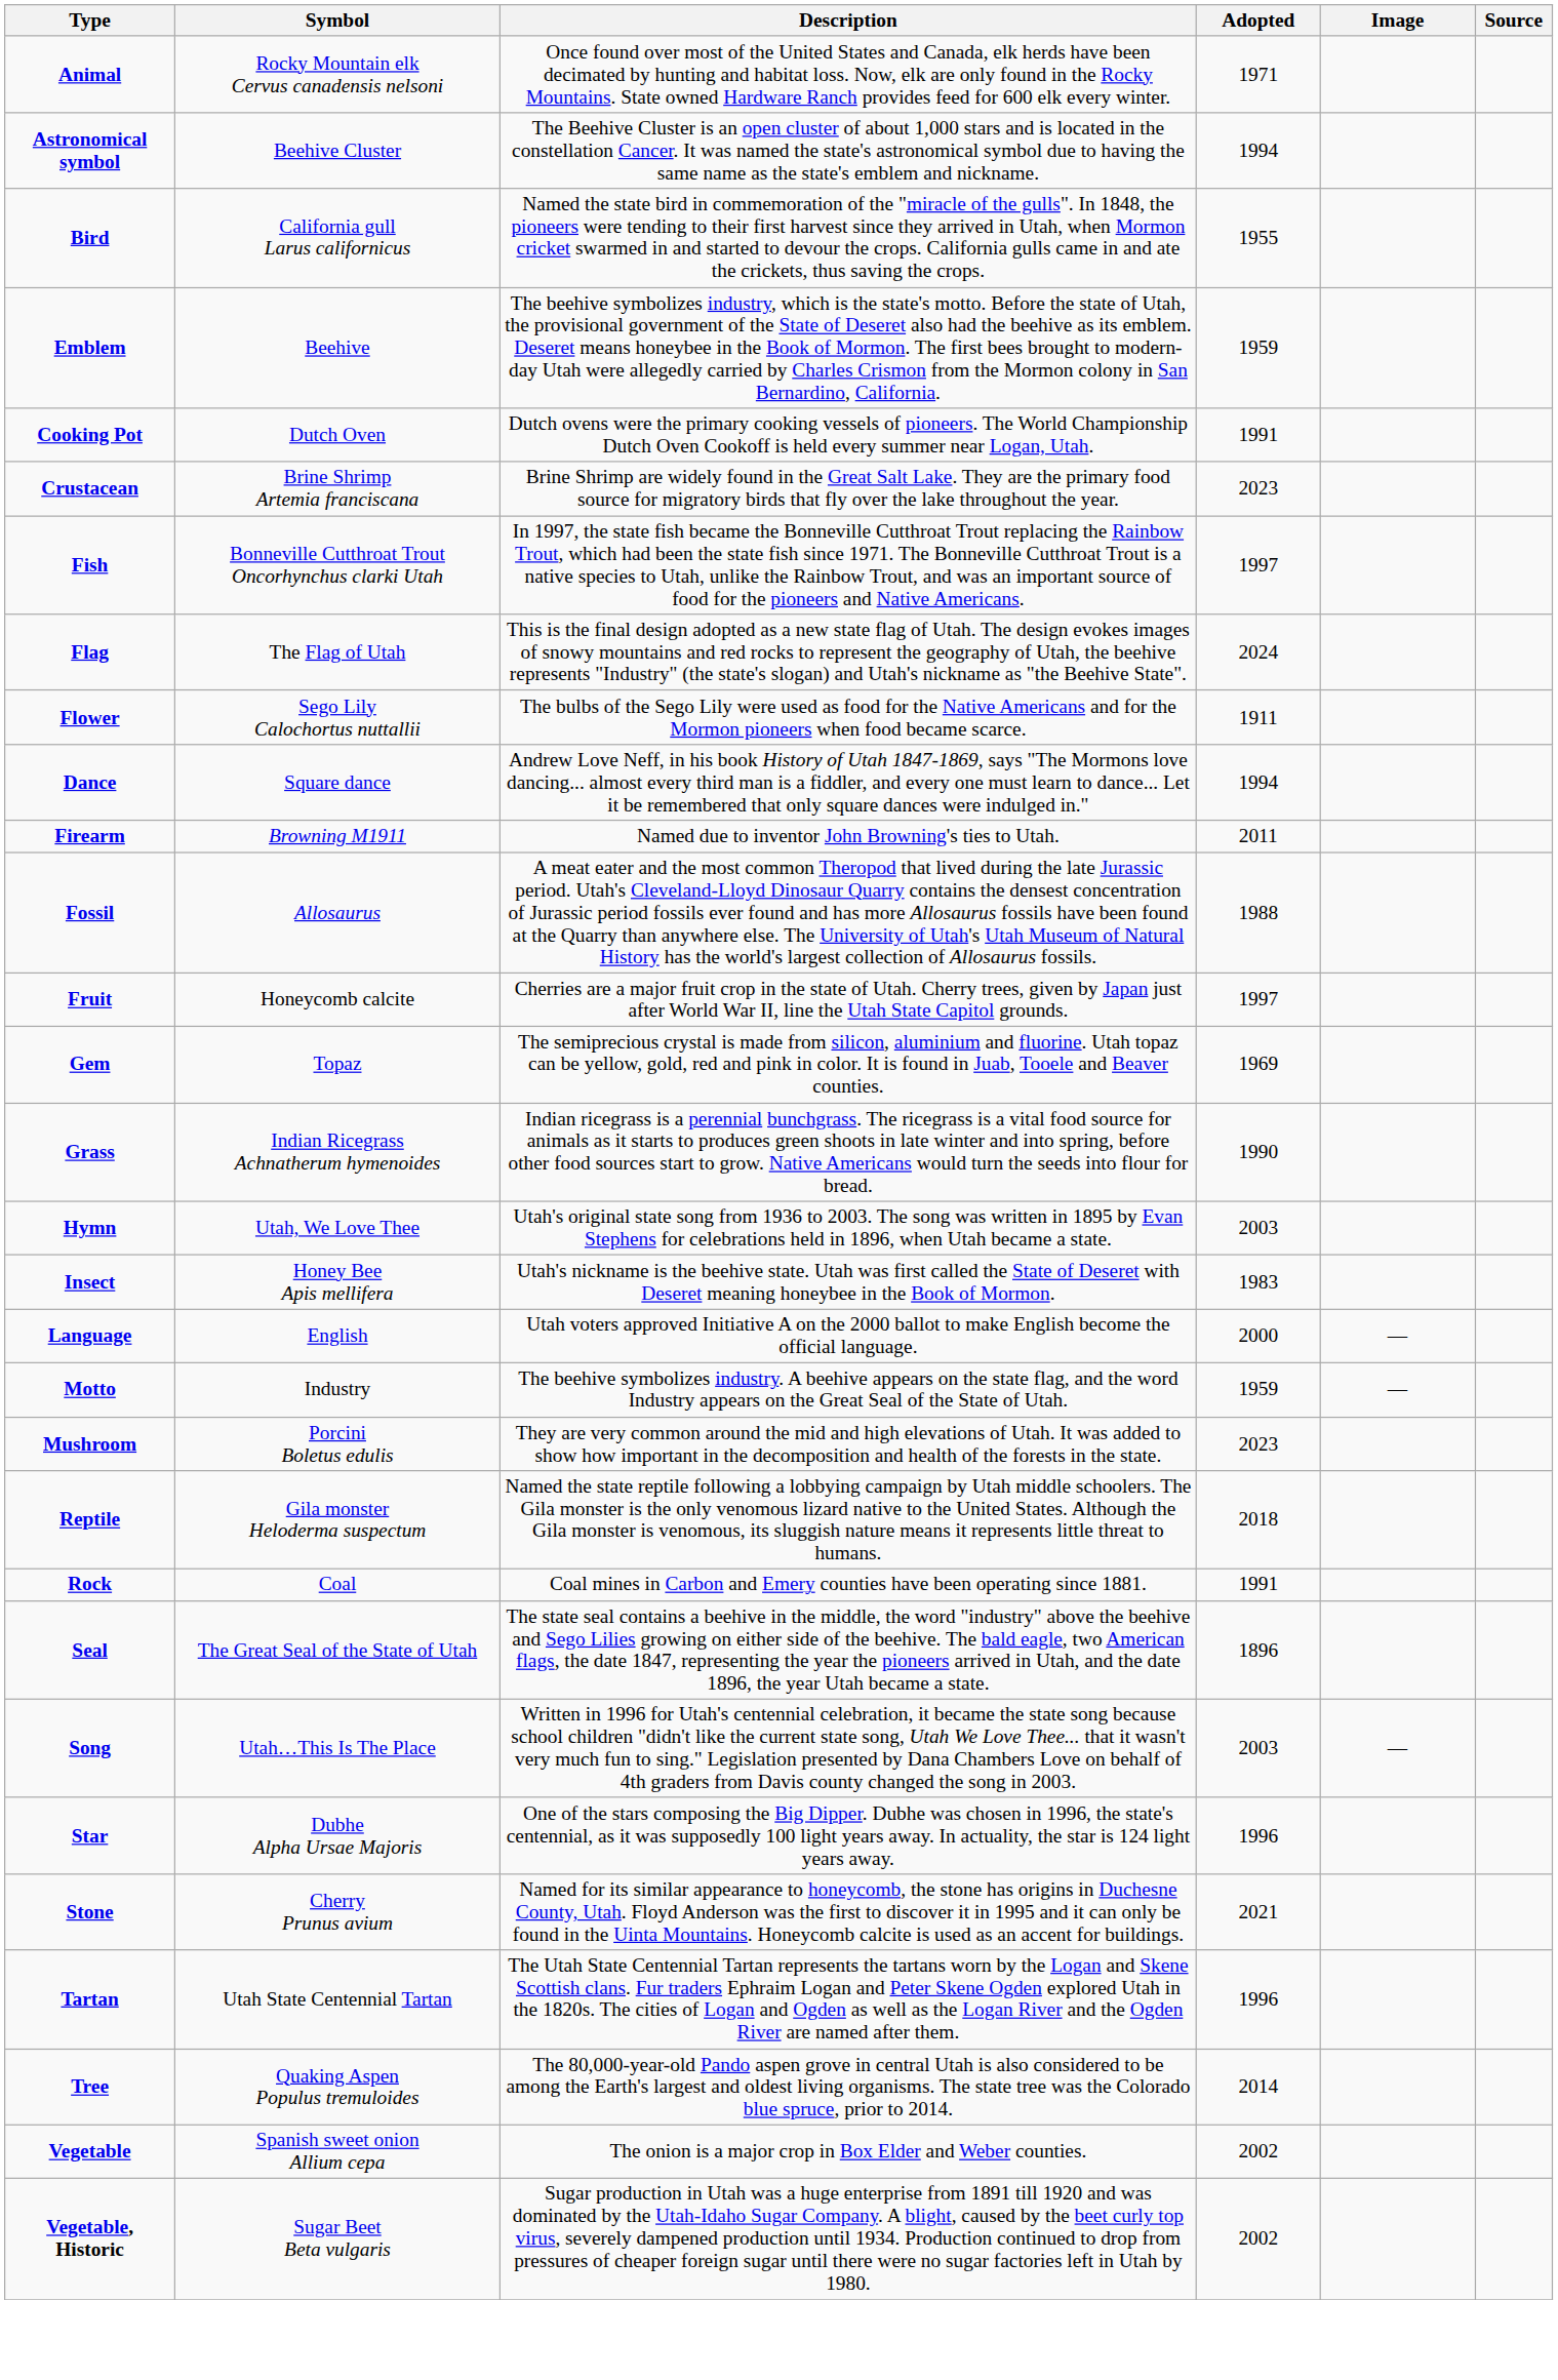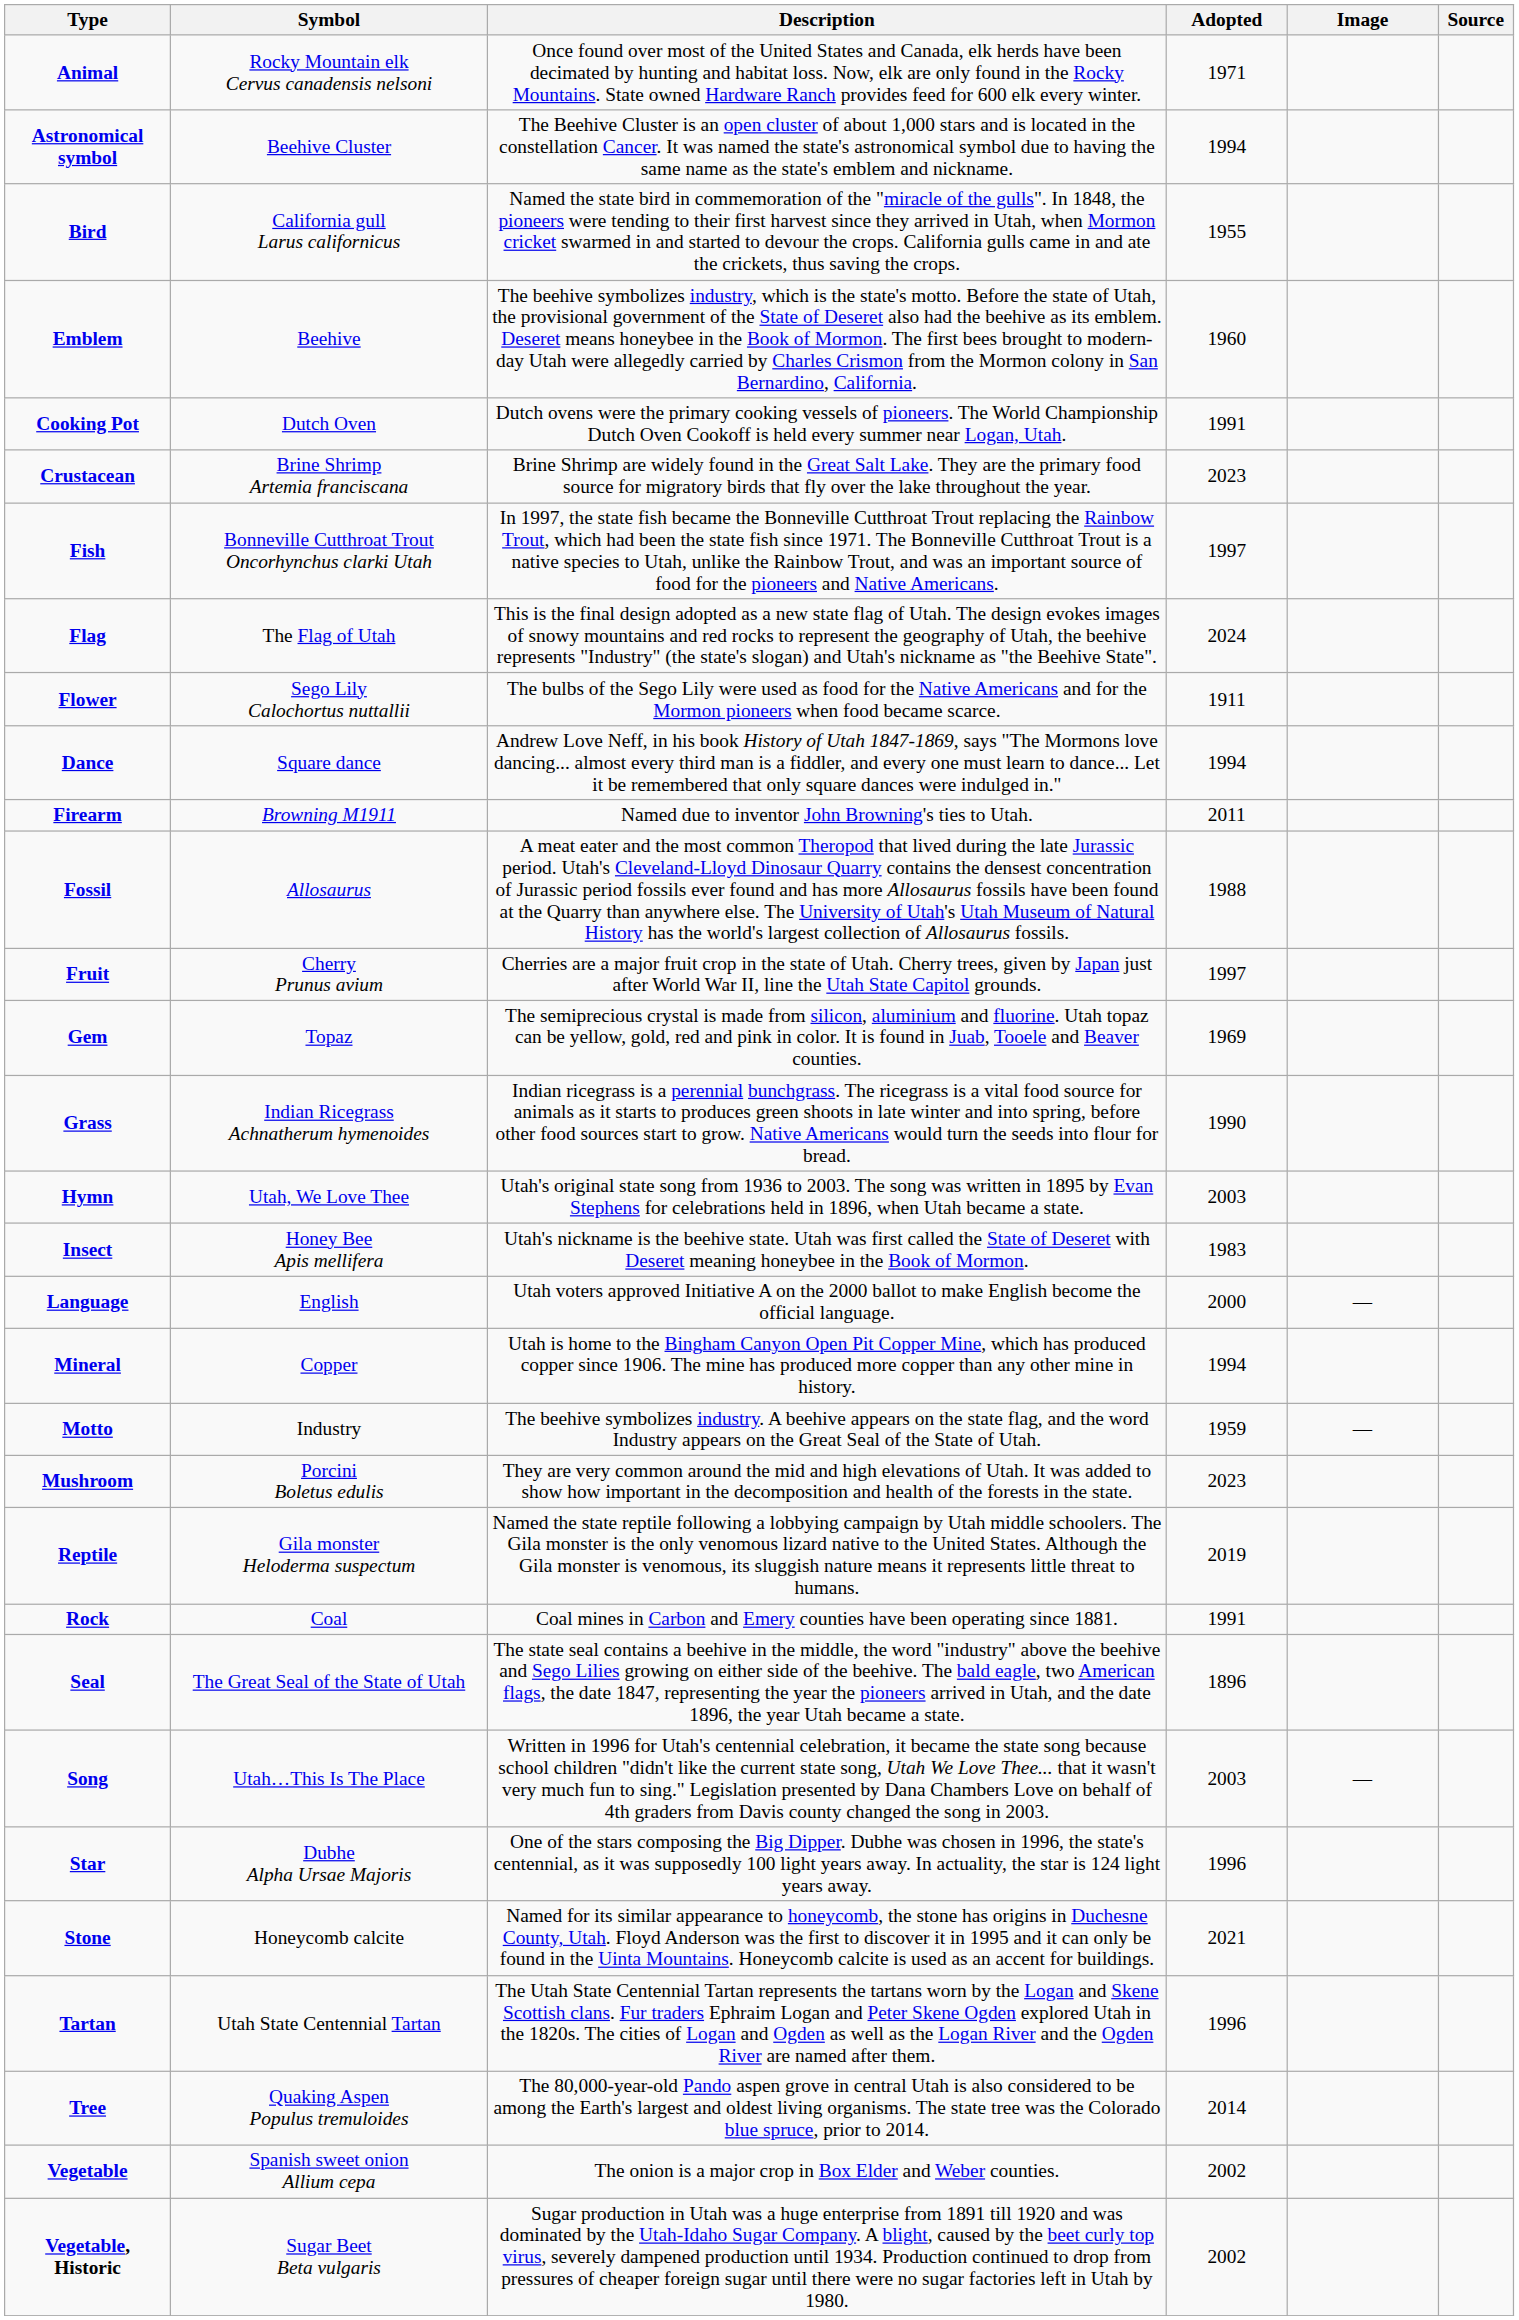Emblem | Adopted: 1959 -> 1960
Fruit | Symbol: Honeycomb calcite -> Cherry Prunus avium
+ row: Mineral | Copper | Utah is home to the Bingham Canyon Open Pit Copper Mine, which has produced copper since 1906. The mine has produced more copper than any other mine in history. | 1994
Reptile | Adopted: 2018 -> 2019
Stone | Symbol: Cherry Prunus avium -> Honeycomb calcite
